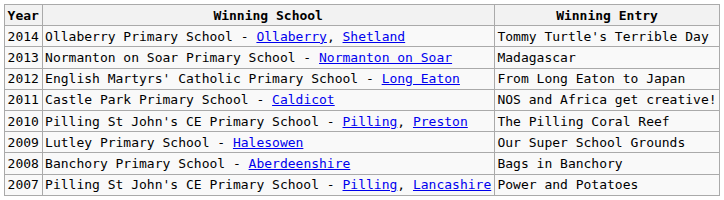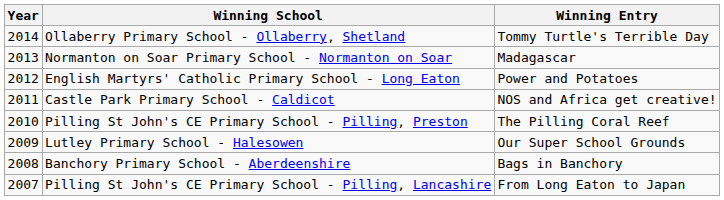English Martyrs' Catholic Primary School - Long Eaton | Winning Entry: From Long Eaton to Japan -> Power and Potatoes
Pilling St John's CE Primary School - Pilling, Lancashire | Winning Entry: Power and Potatoes -> From Long Eaton to Japan
